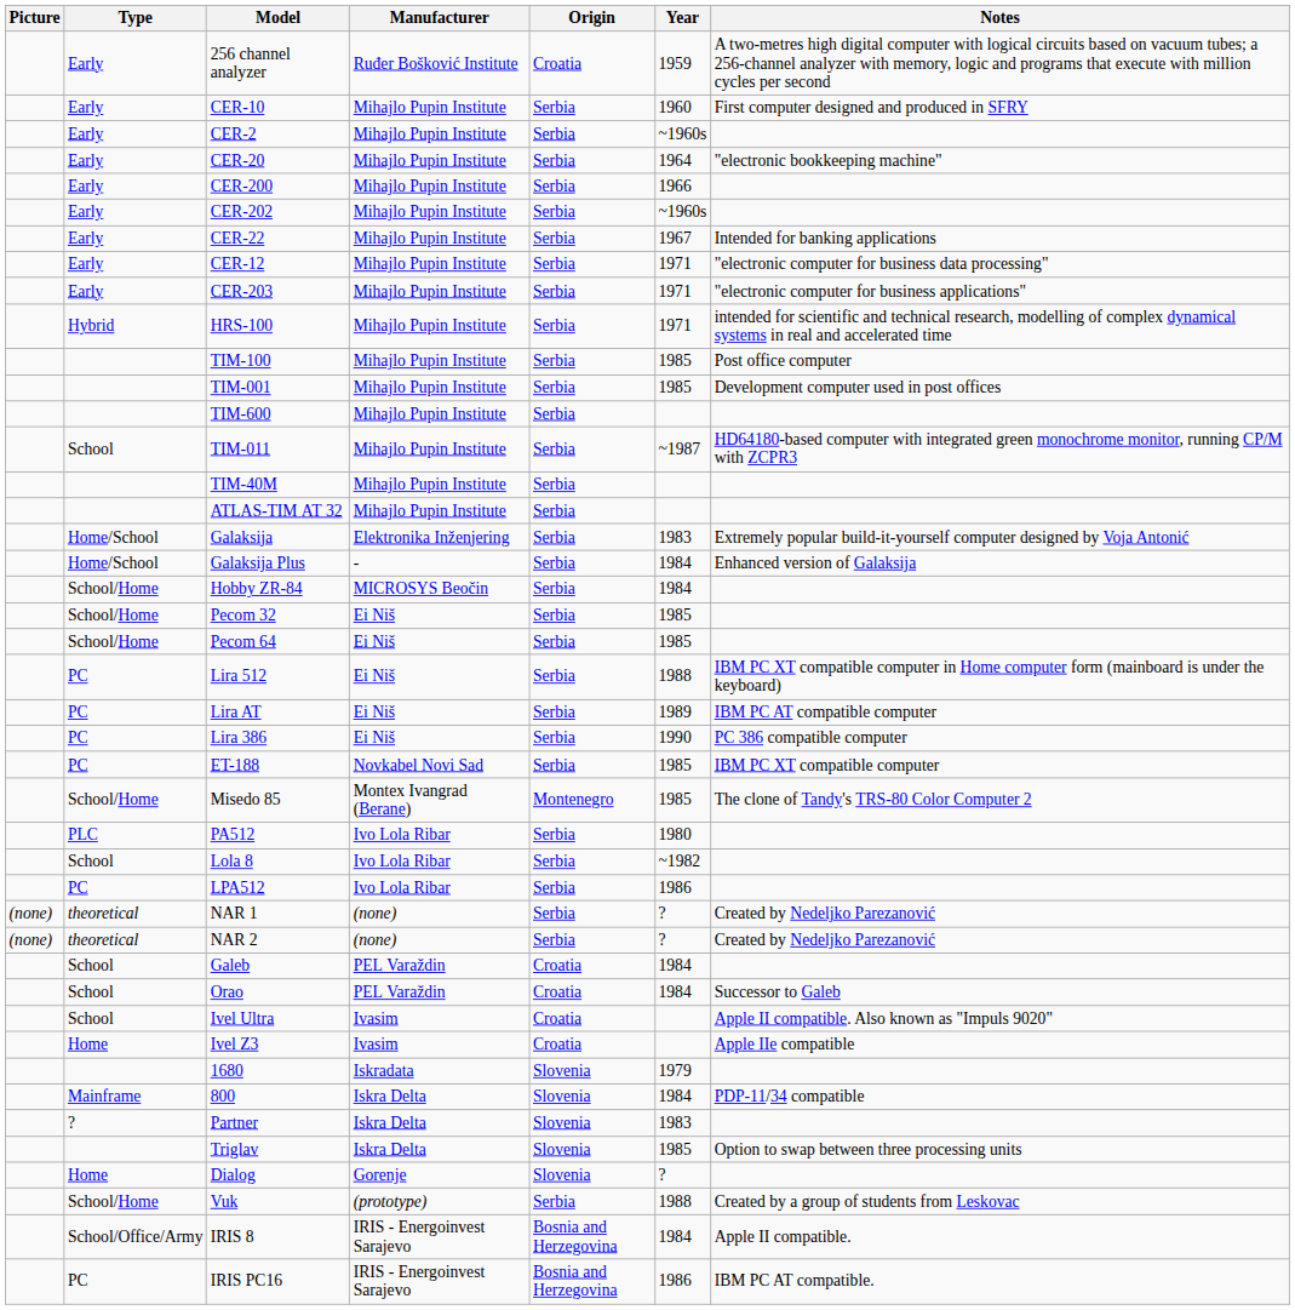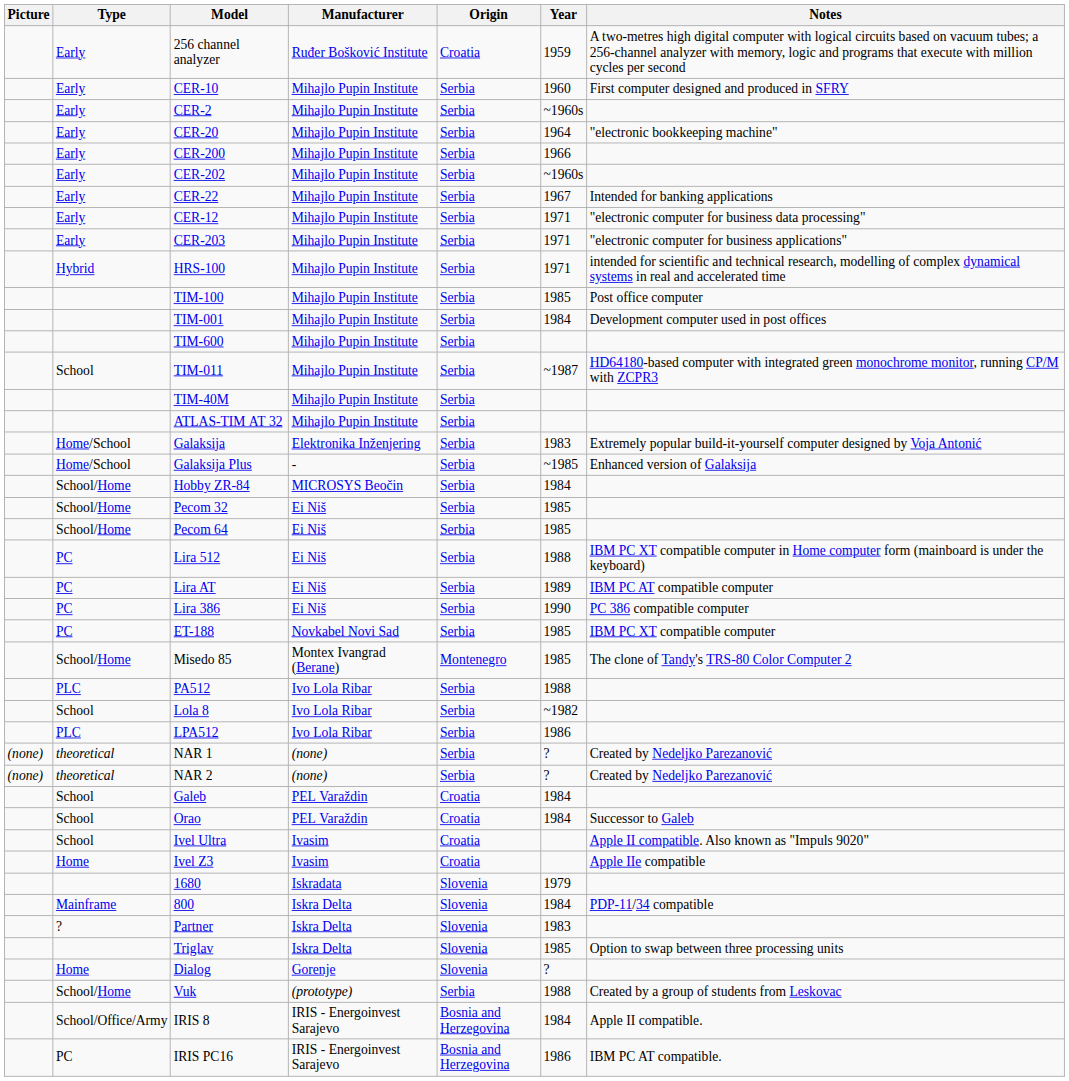TIM-001 | Year: 1985 -> 1984
Galaksija Plus | Year: 1984 -> ~1985
PA512 | Year: 1980 -> 1988
LPA512 | Type: PC -> PLC
